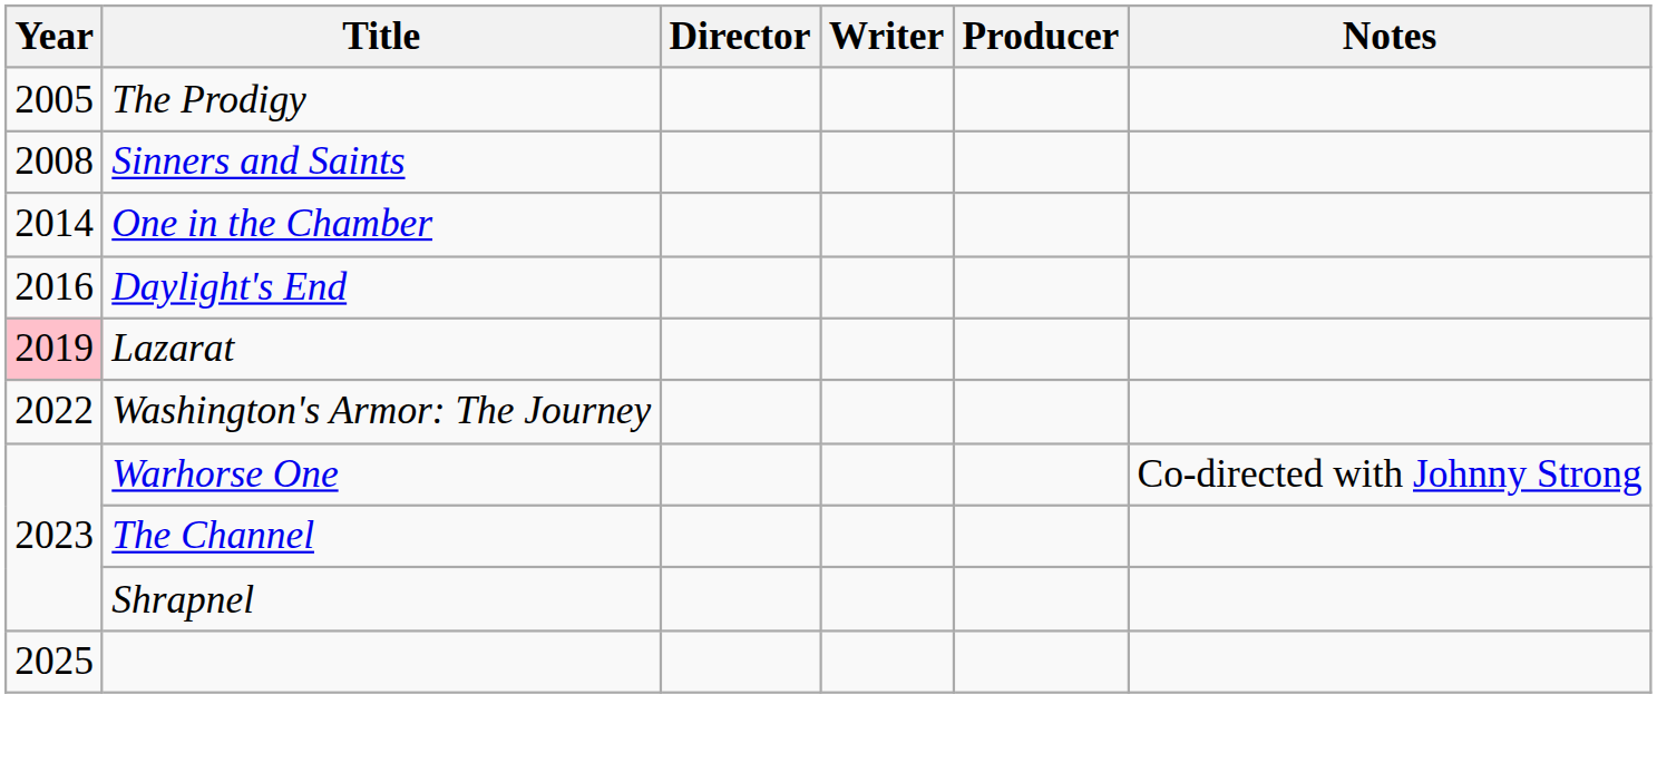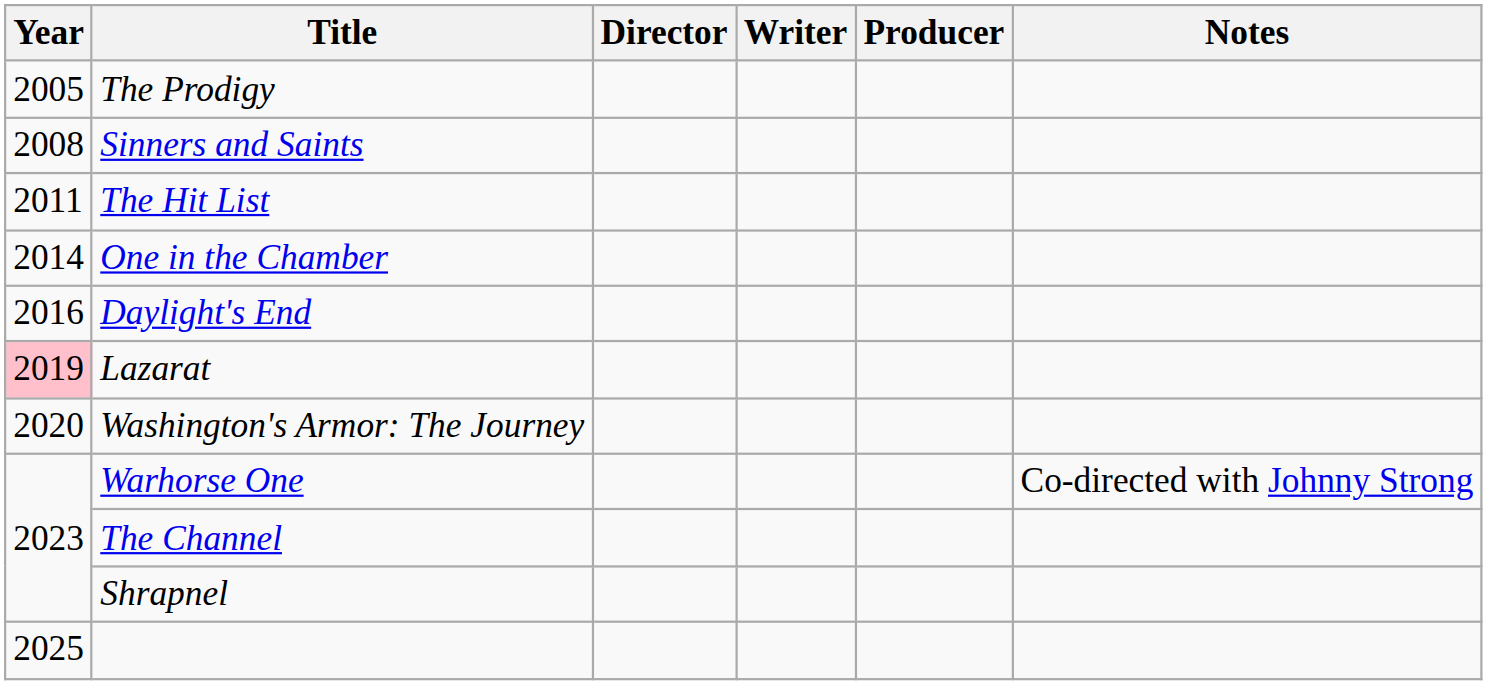+ row: 2011 | The Hit List
Washington's Armor: The Journey | Year: 2022 -> 2020
